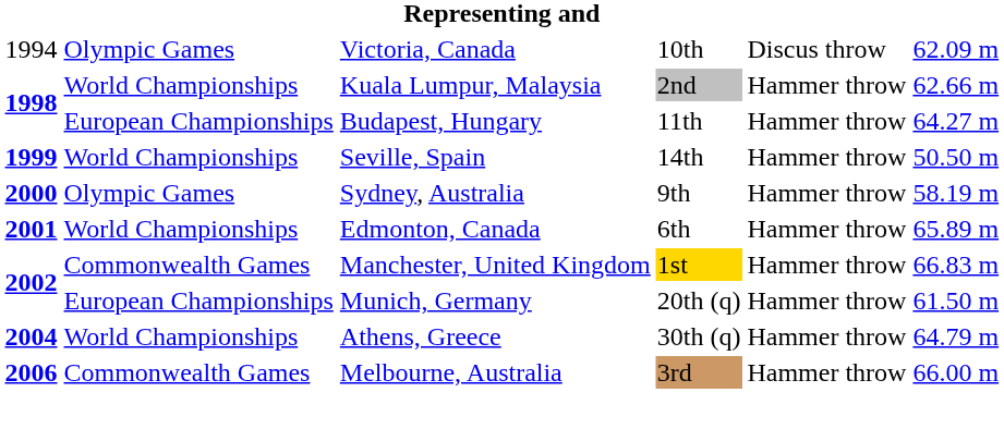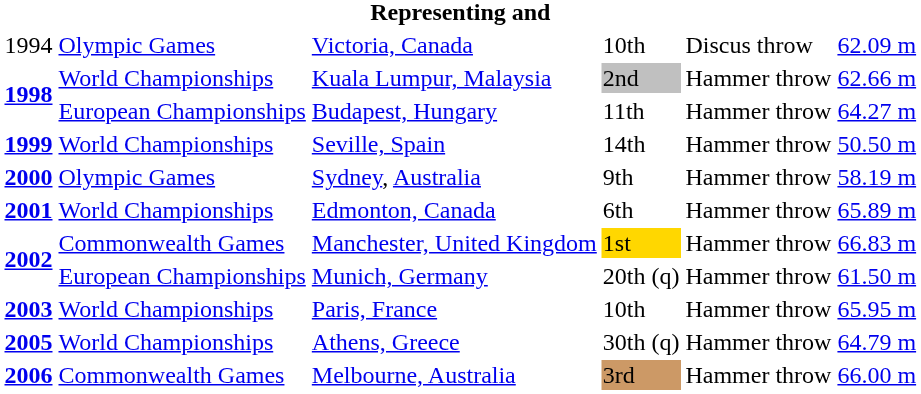+ row: 2003 | World Championships | Paris, France | 10th | Hammer throw | 65.95 m
Athens, Greece | column 1: 2004 -> 2005
